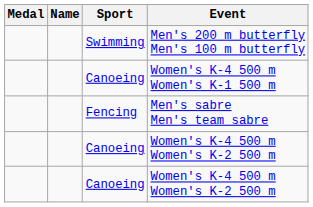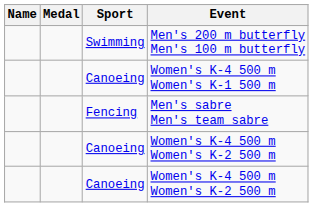columns swapped: Name <-> Medal
